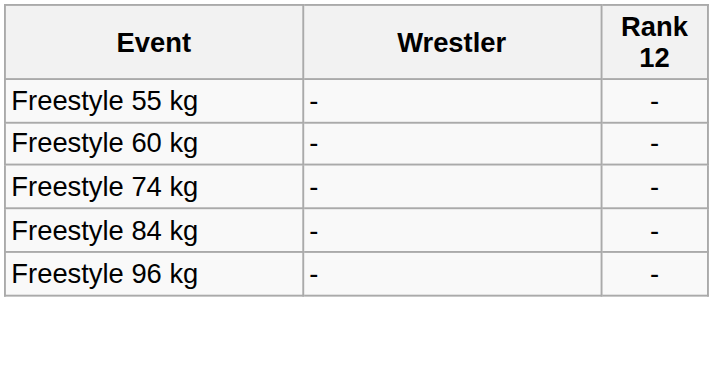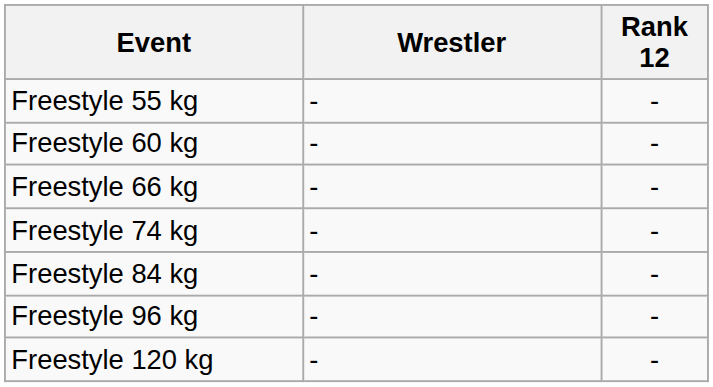+ row: Freestyle 66 kg | - | -
+ row: Freestyle 120 kg | - | -
